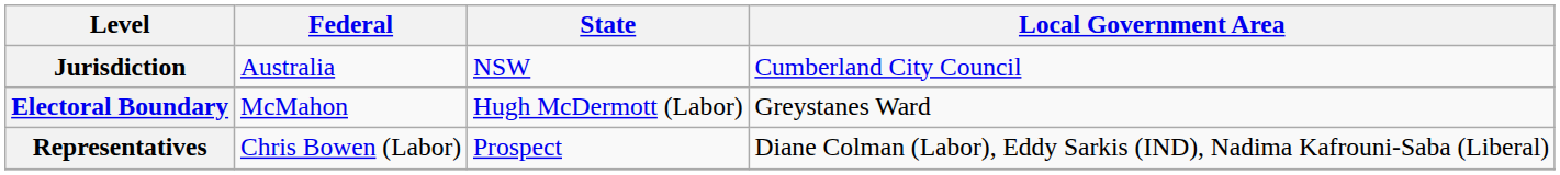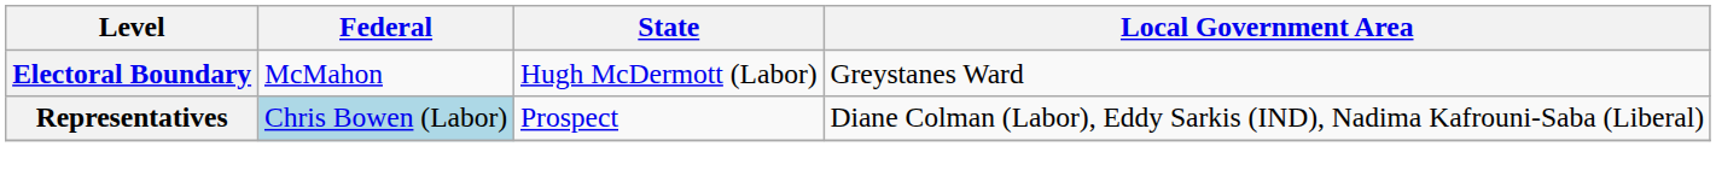- row: Jurisdiction | Australia | NSW | Cumberland City Council
Representatives | Federal: no background -> lightblue background
